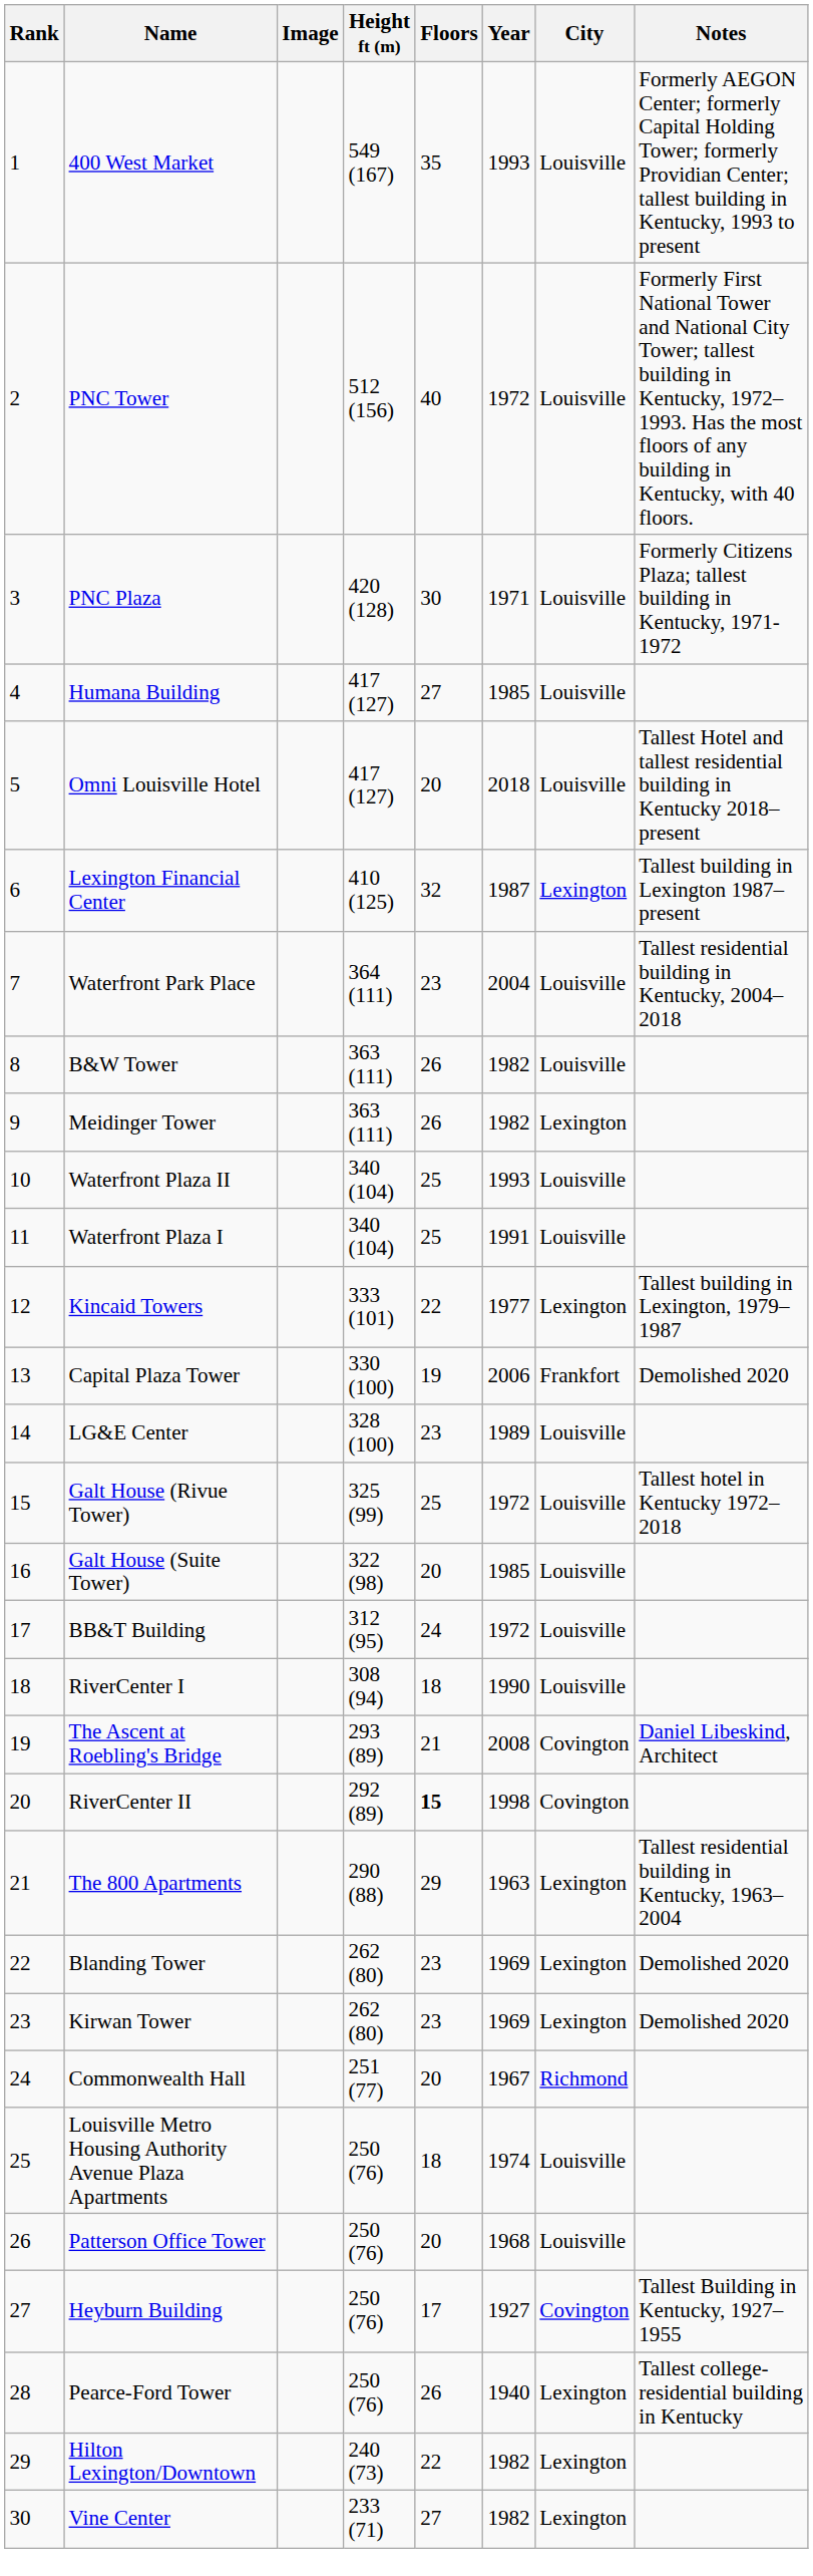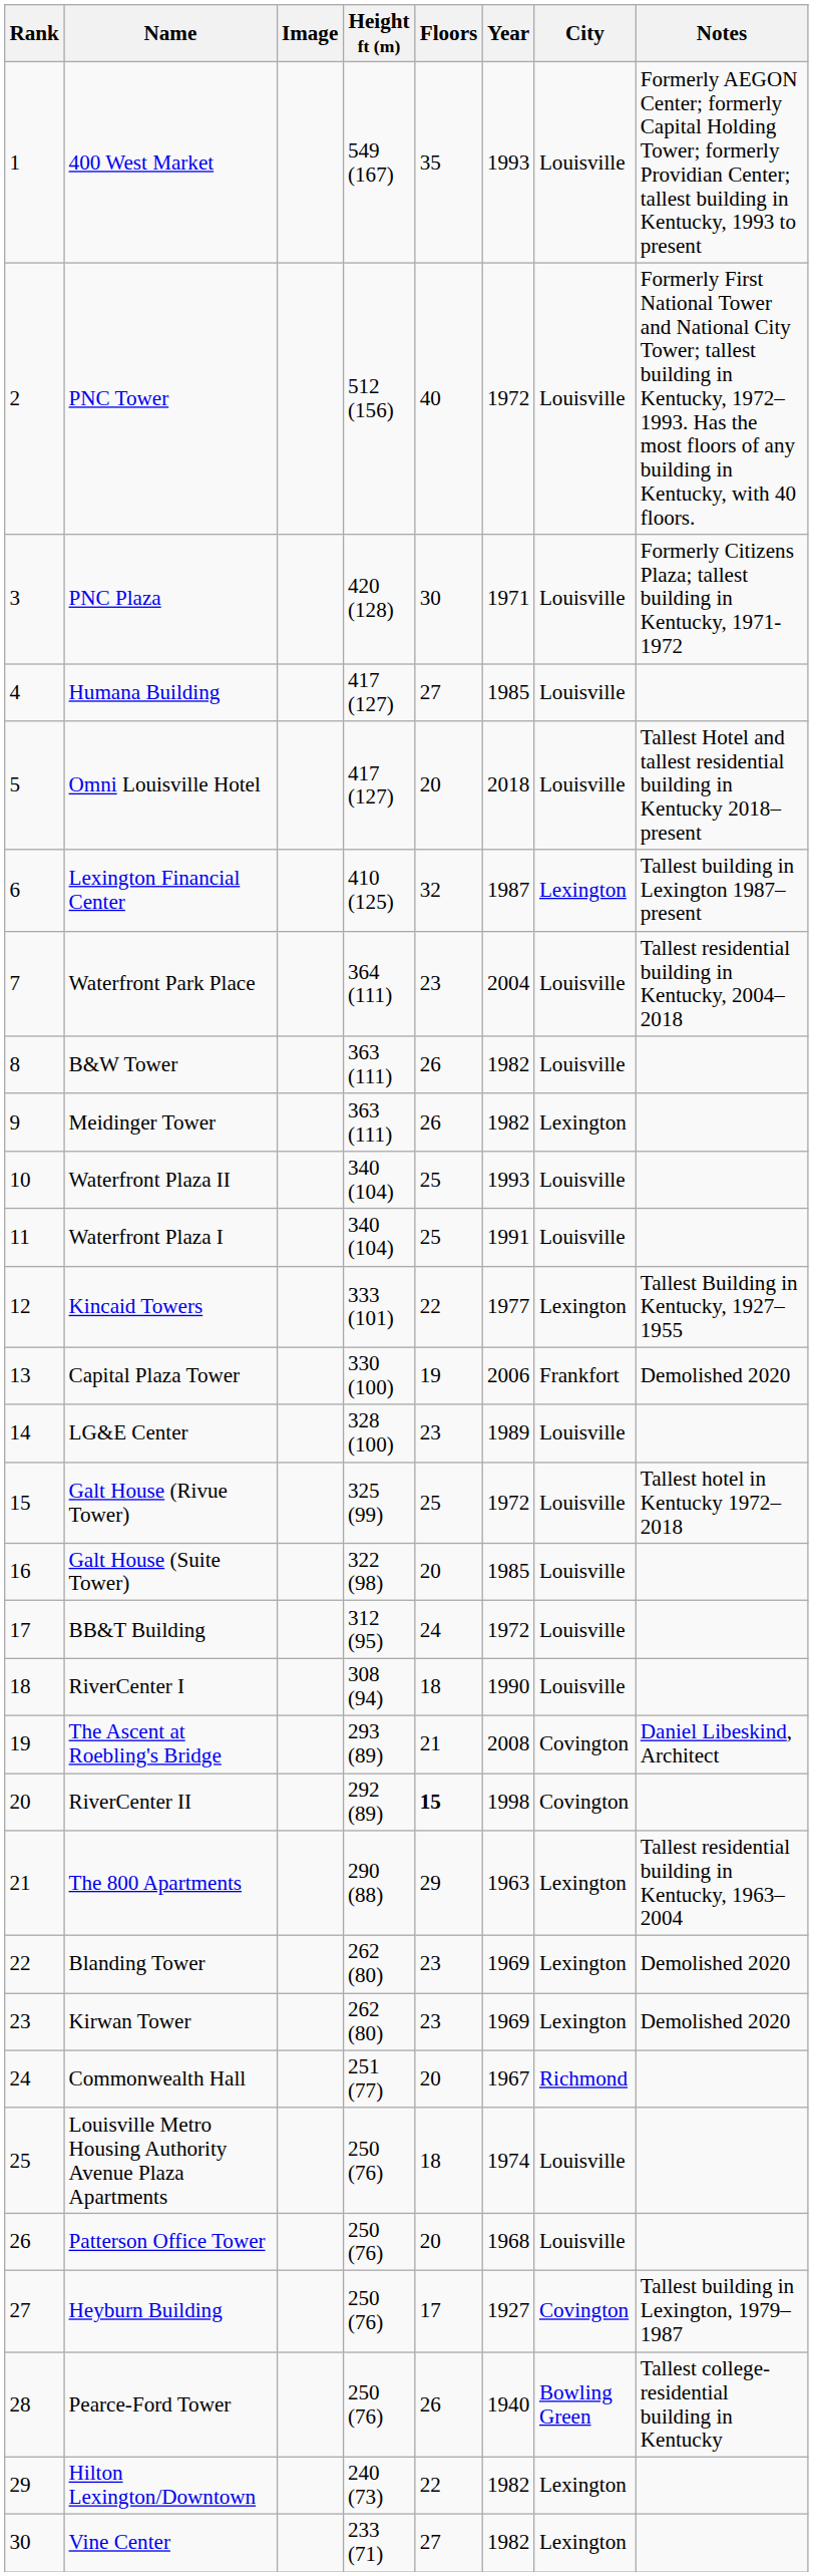Kincaid Towers | Notes: Tallest building in Lexington, 1979–1987 -> Tallest Building in Kentucky, 1927–1955
Heyburn Building | Notes: Tallest Building in Kentucky, 1927–1955 -> Tallest building in Lexington, 1979–1987
Pearce-Ford Tower | City: Lexington -> Bowling Green
